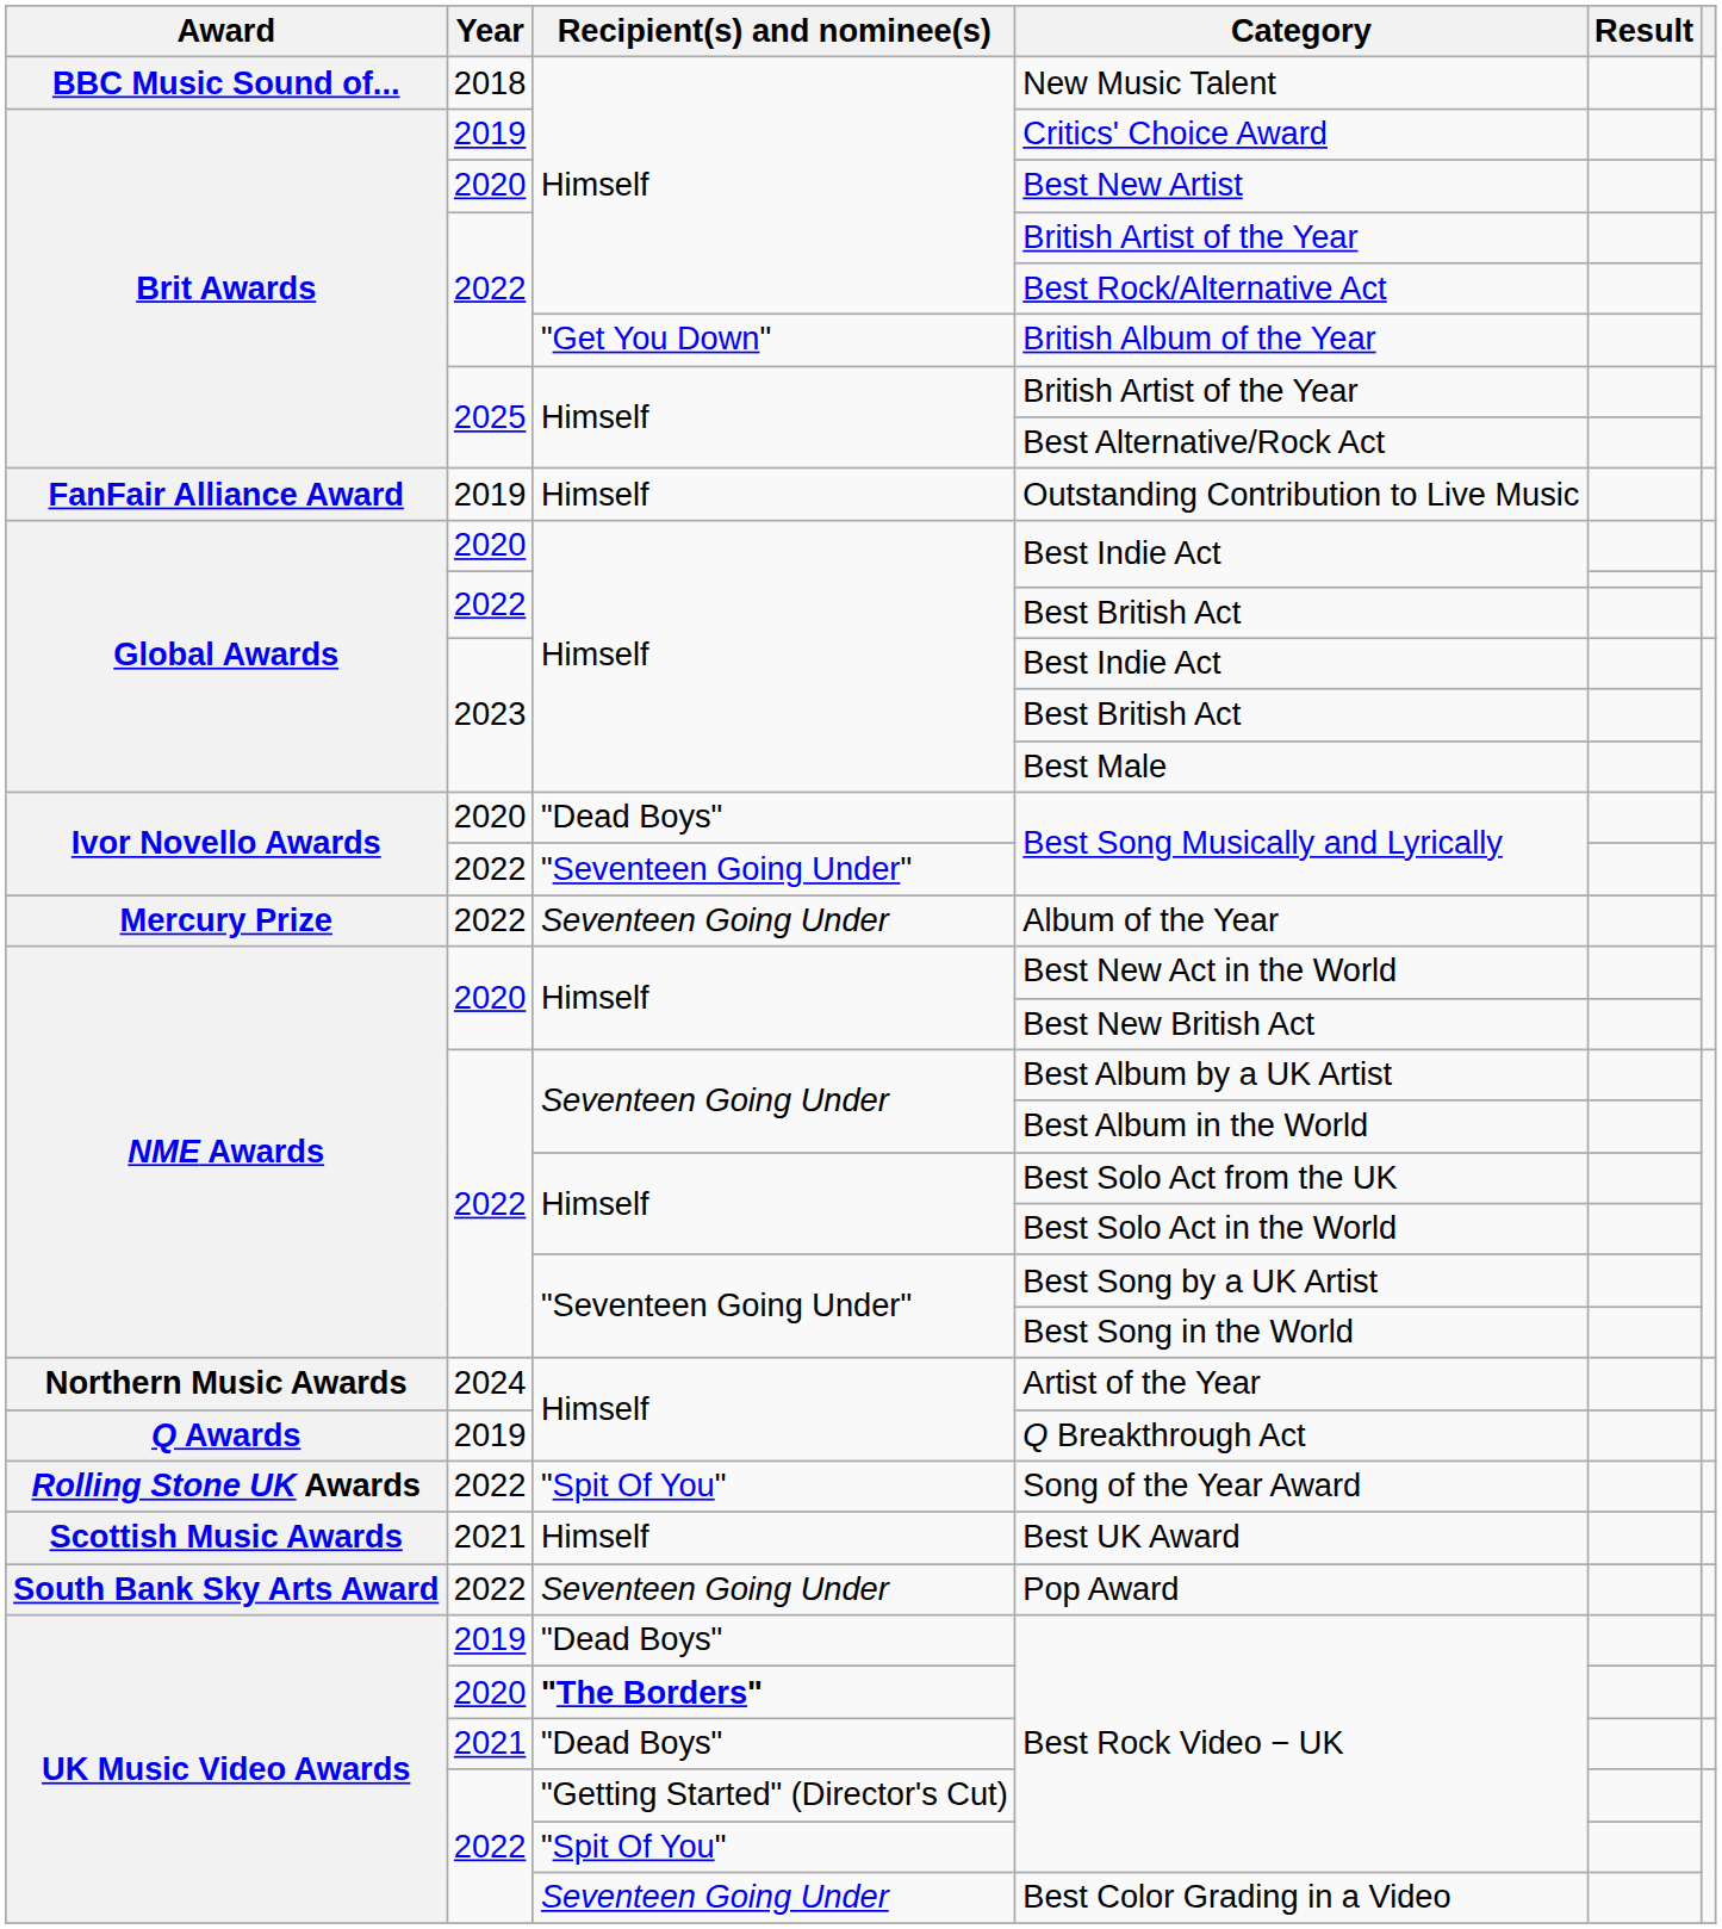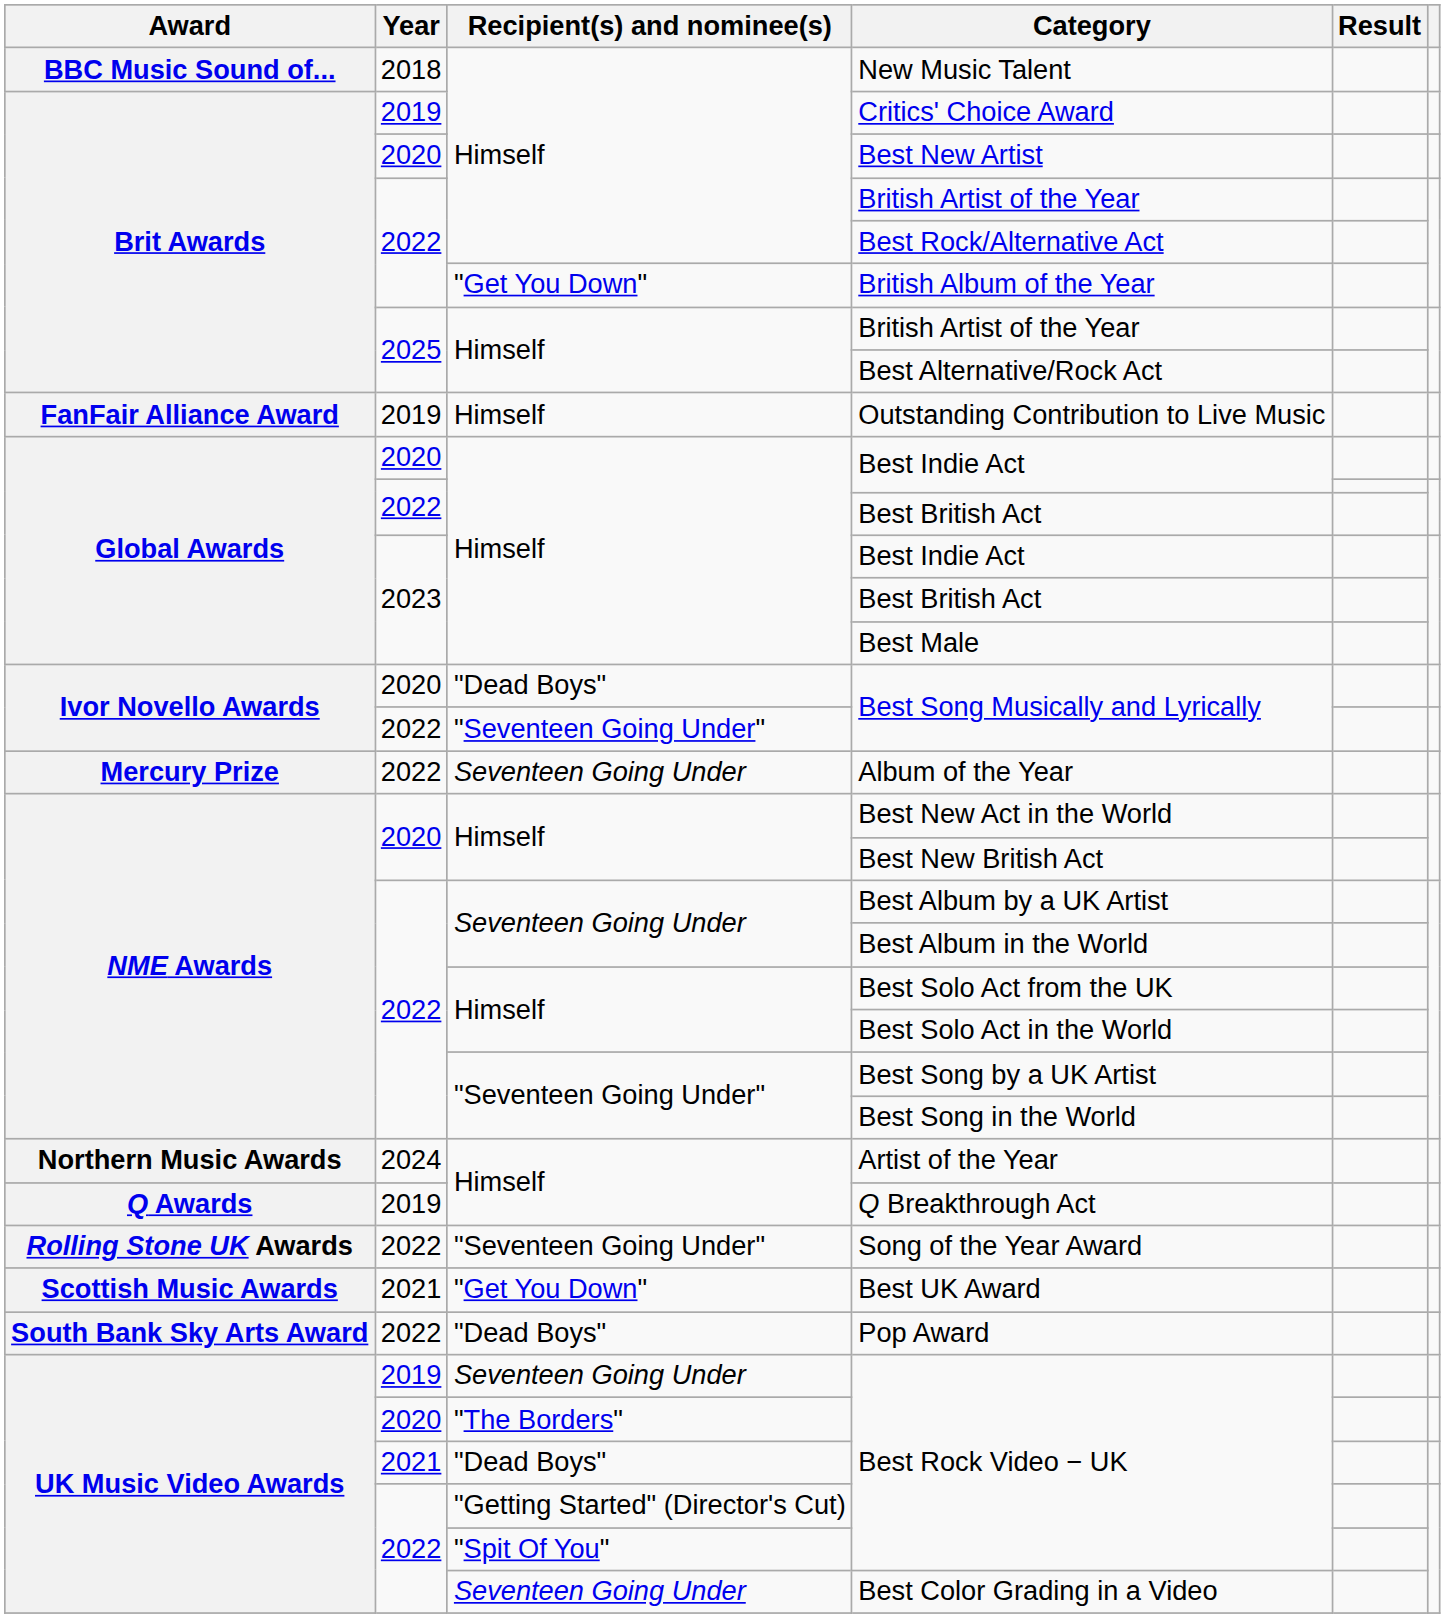Song of the Year Award | Recipient(s) and nominee(s): "Spit Of You" -> "Seventeen Going Under"
Best UK Award | Recipient(s) and nominee(s): Himself -> "Get You Down"
Pop Award | Recipient(s) and nominee(s): Seventeen Going Under -> "Dead Boys"
2019 / Best Rock Video − UK | Recipient(s) and nominee(s): "Dead Boys" -> Seventeen Going Under
2020 / Best Rock Video − UK | Recipient(s) and nominee(s): bold -> normal
